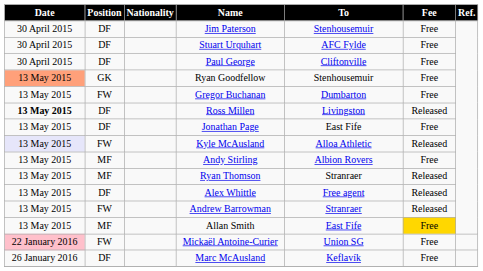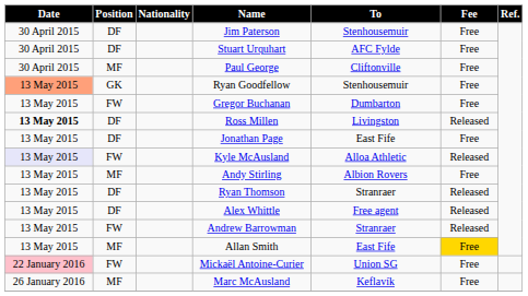Paul George | Position: DF -> MF
Ryan Thomson | Position: MF -> DF
Marc McAusland | Position: DF -> MF
